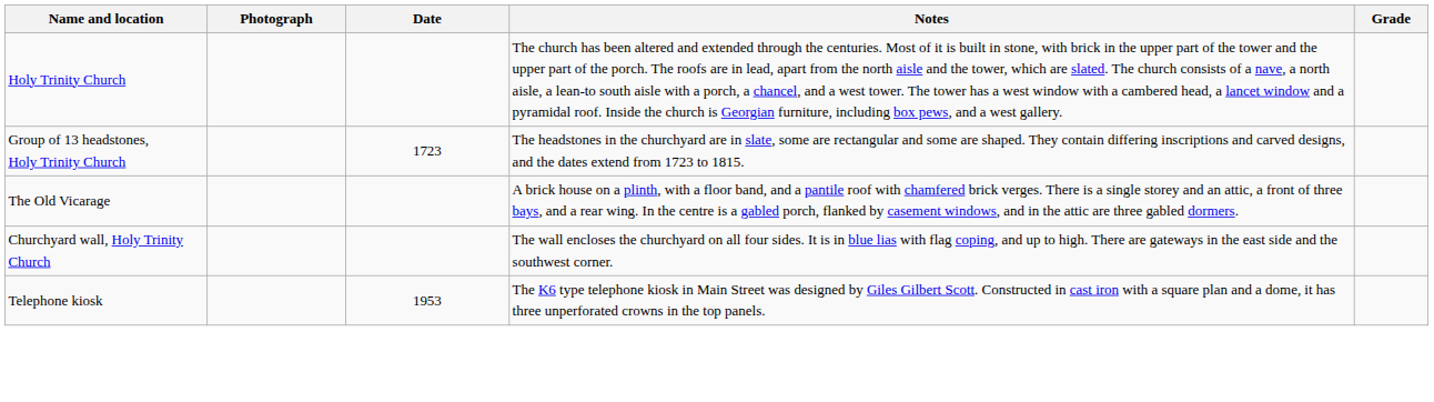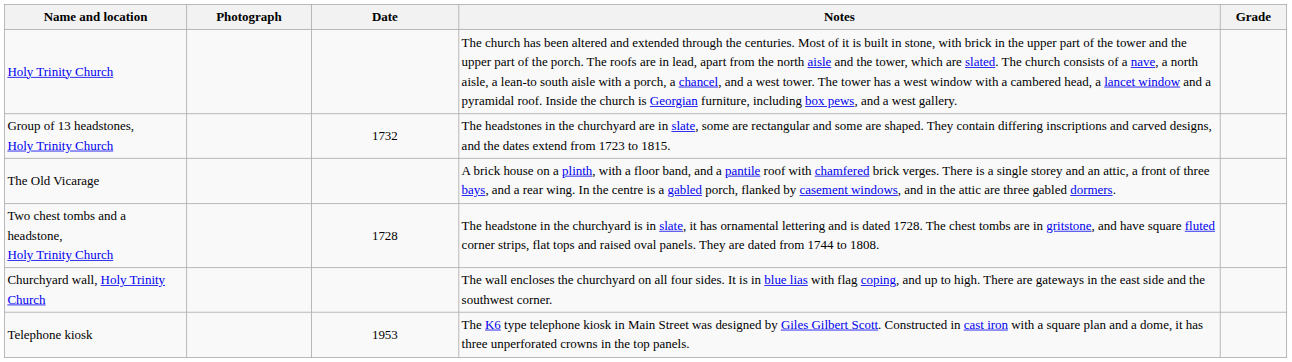Group of 13 headstones, Holy Trinity Church | Date: 1723 -> 1732
+ row: Two chest tombs and a headstone, Holy Trinity Church | 1728 | The headstone in the churchyard is in slate, it has ornamental lettering and is dated 1728. The chest tombs are in gritstone, and have square fluted corner strips, flat tops and raised oval panels. They are dated from 1744 to 1808.
